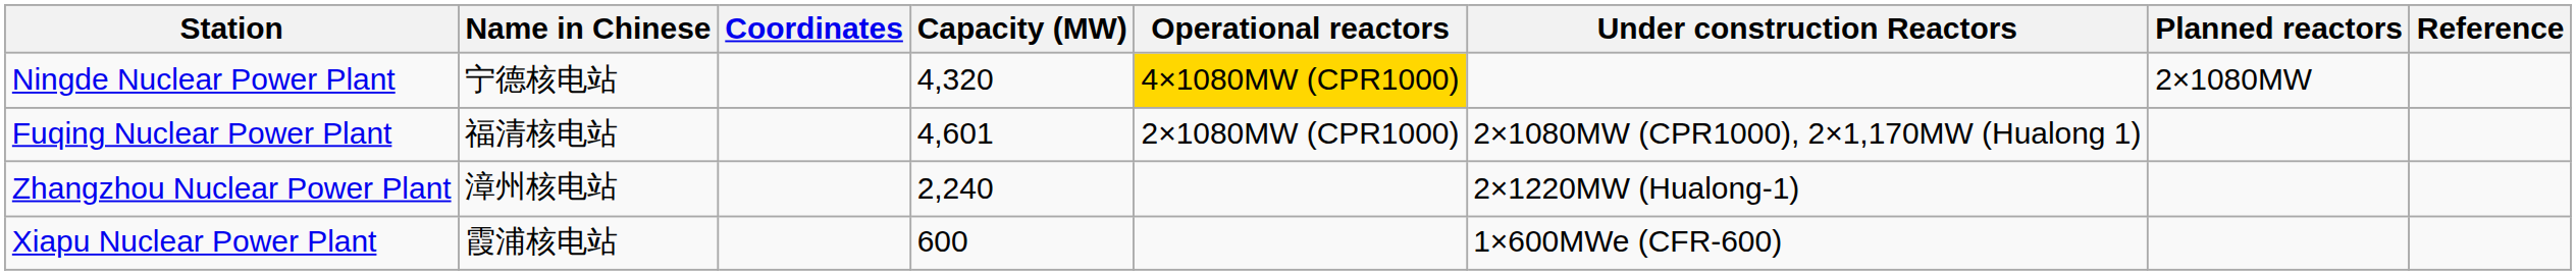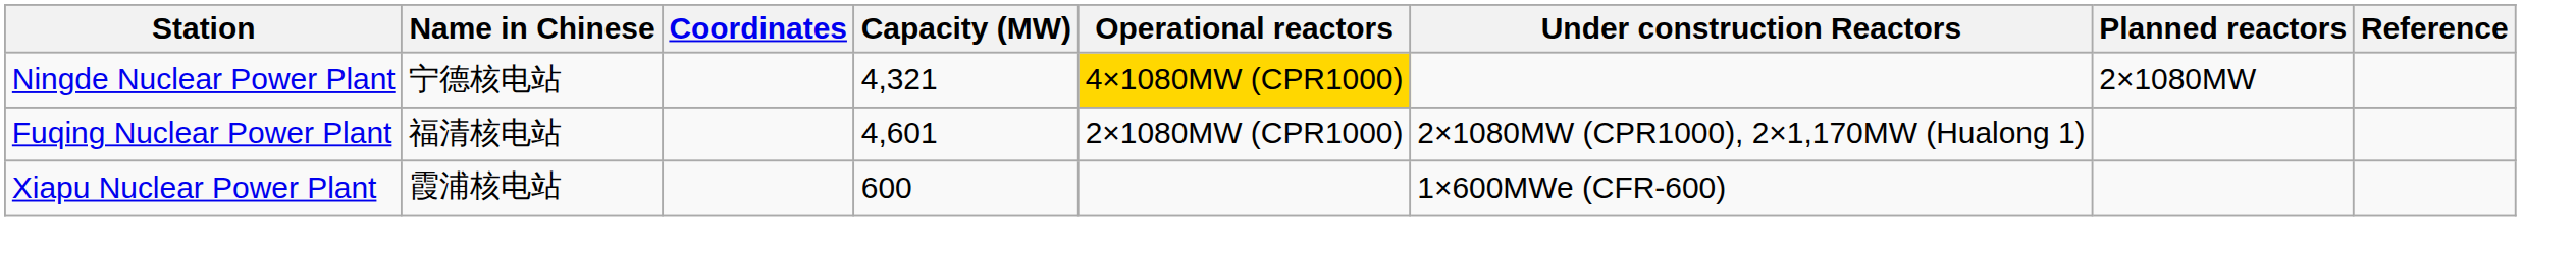Ningde Nuclear Power Plant | Capacity (MW): 4,320 -> 4,321
- row: Zhangzhou Nuclear Power Plant | 漳州核电站 | 2,240 | 2×1220MW (Hualong-1)
